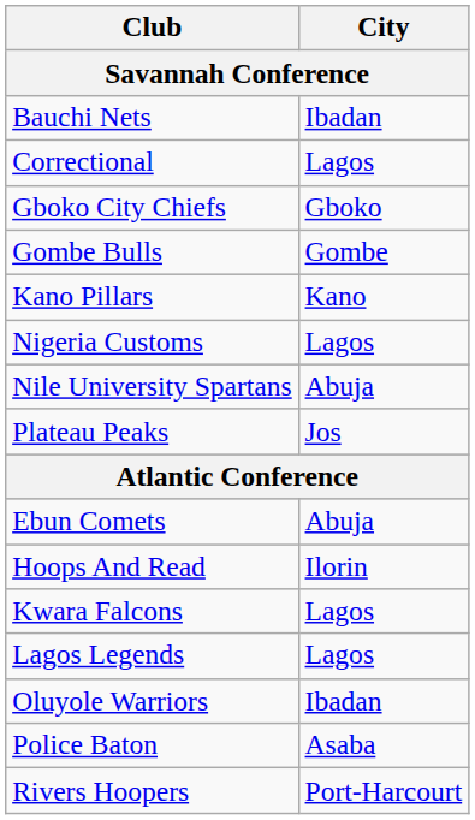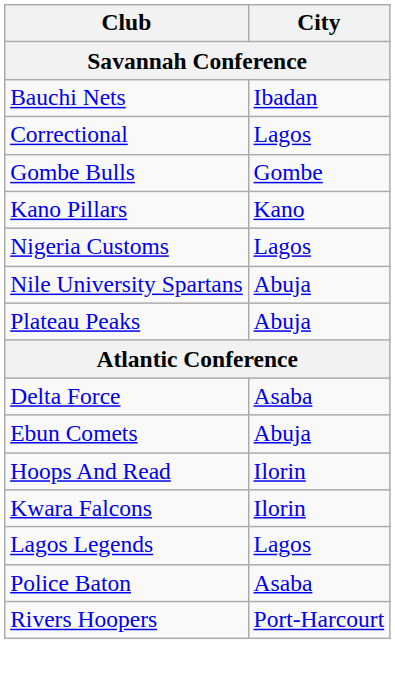- row: Gboko City Chiefs | Gboko
Plateau Peaks | City: Jos -> Abuja
+ row: Delta Force | Asaba
Kwara Falcons | City: Lagos -> Ilorin
- row: Oluyole Warriors | Ibadan
